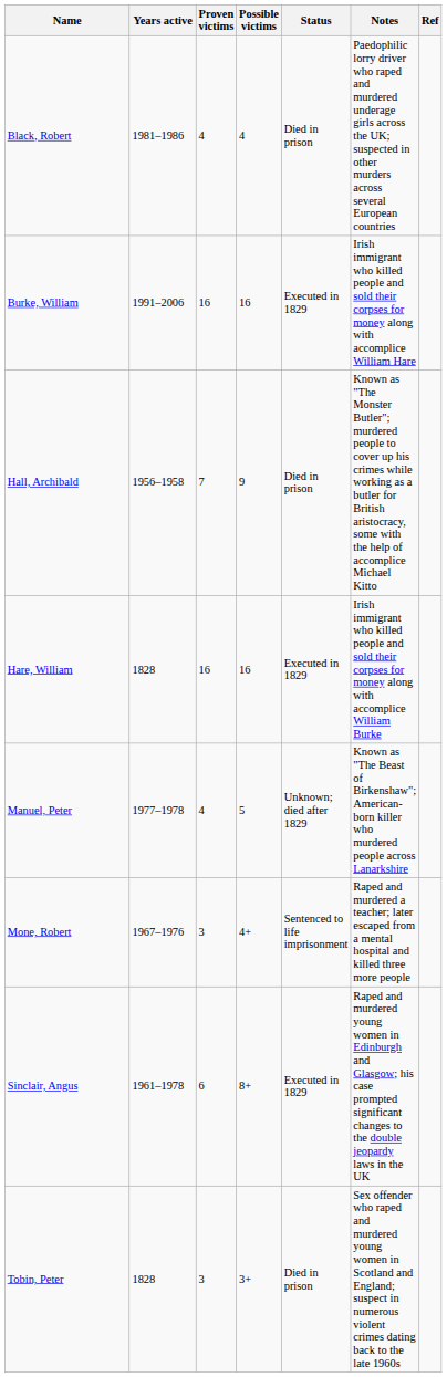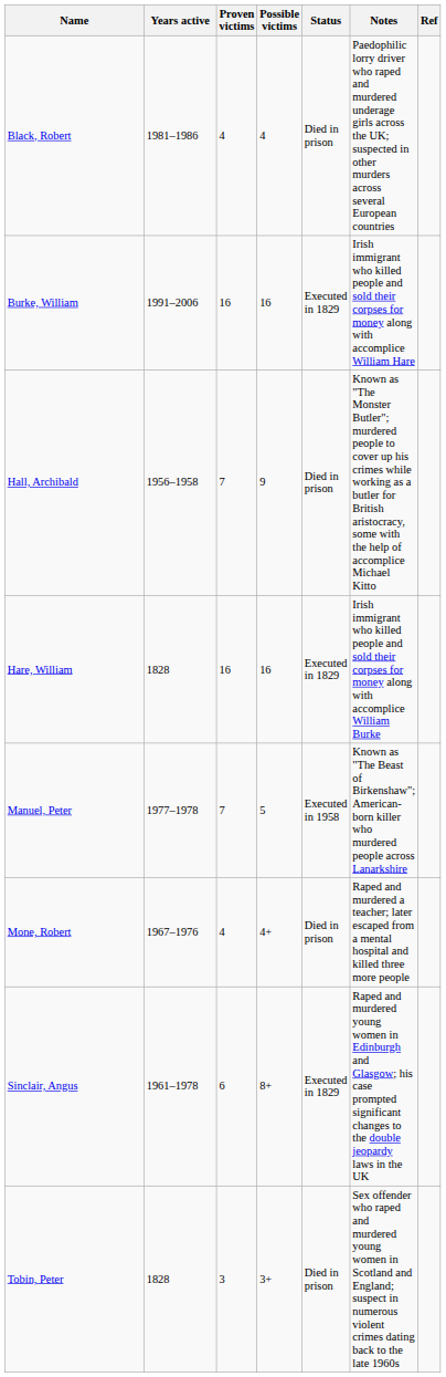Manuel, Peter | Proven victims: 4 -> 7
Manuel, Peter | Status: Unknown; died after 1829 -> Executed in 1958
Mone, Robert | Proven victims: 3 -> 4
Mone, Robert | Status: Sentenced to life imprisonment -> Died in prison
